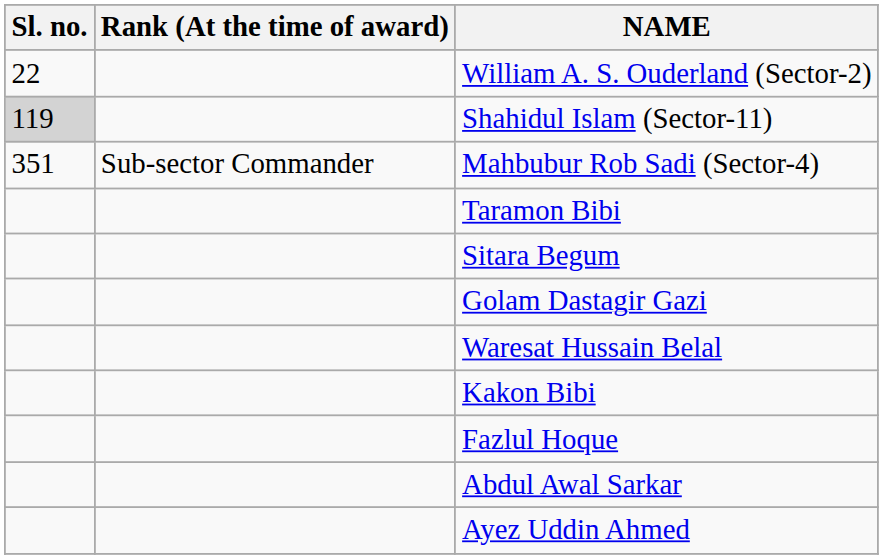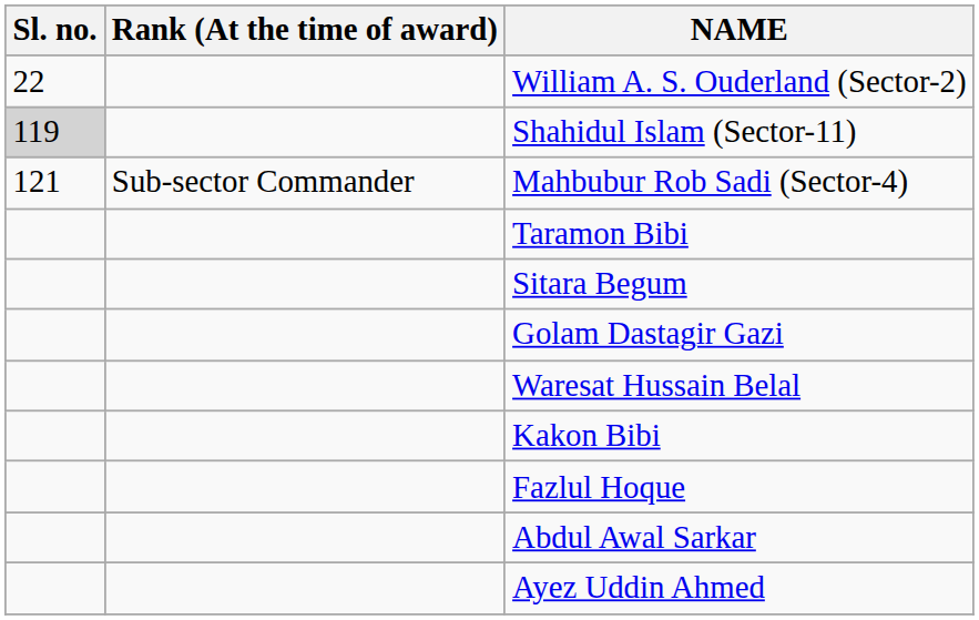Mahbubur Rob Sadi (Sector-4) | Sl. no.: 351 -> 121
